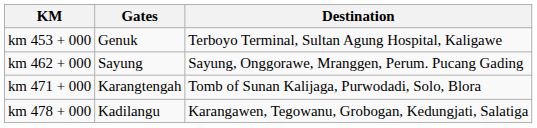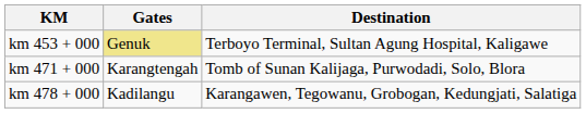km 453 + 000 | Gates: no background -> khaki background
- row: km 462 + 000 | Sayung | Sayung, Onggorawe, Mranggen, Perum. Pucang Gading
